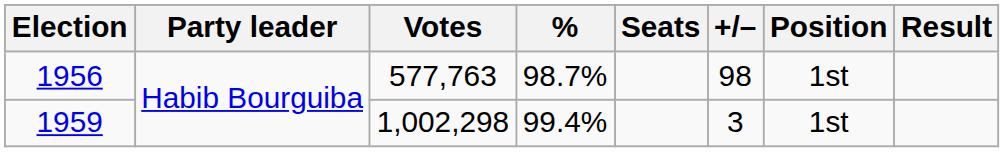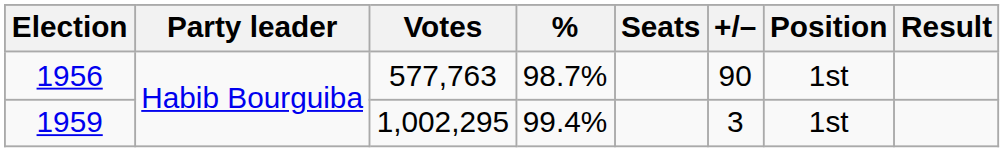1956 | +/–: 98 -> 90
1959 | Votes: 1,002,298 -> 1,002,295
